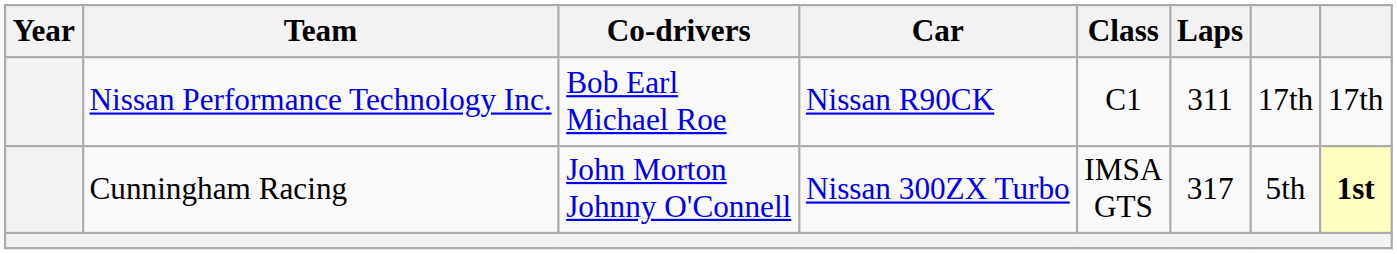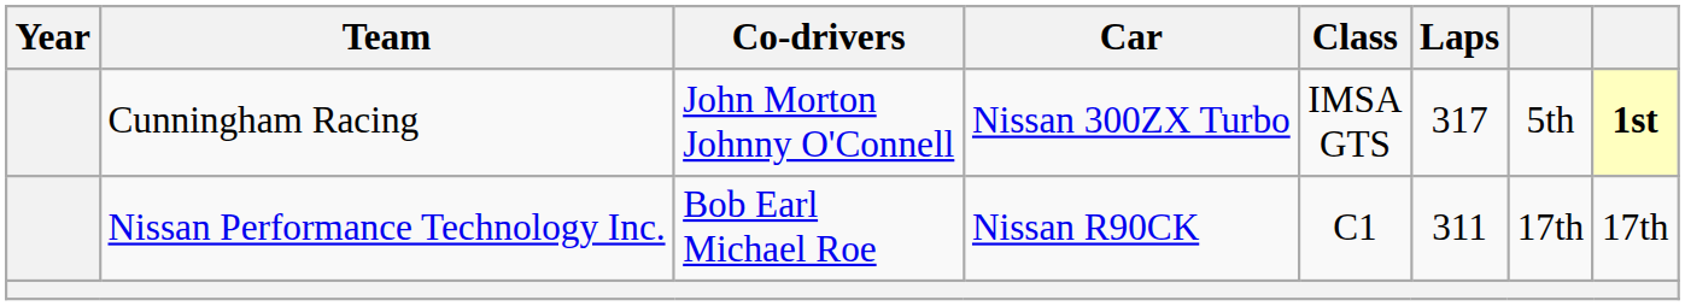rows swapped: Nissan Performance Technology Inc. <-> Cunningham Racing
